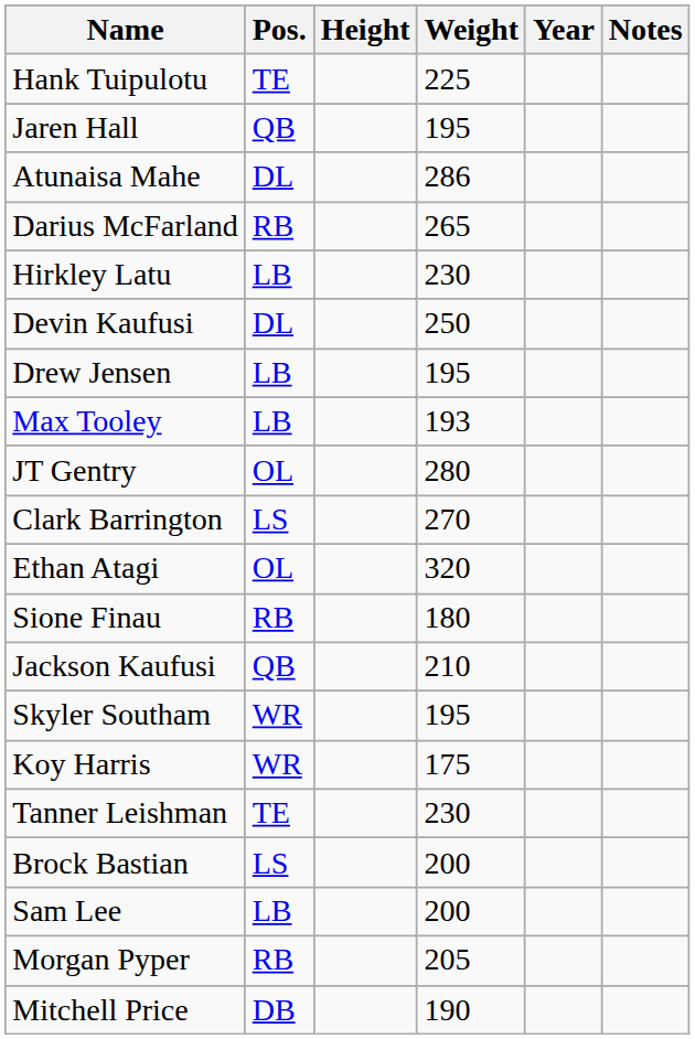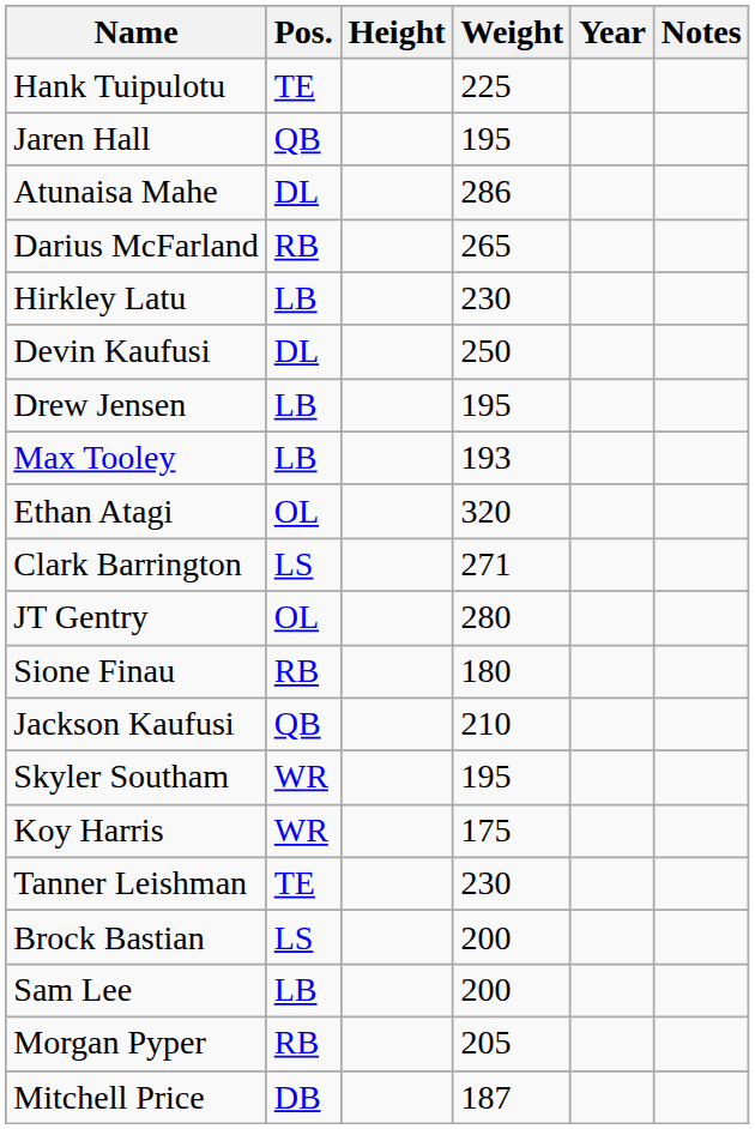rows swapped: JT Gentry <-> Ethan Atagi
Clark Barrington | Weight: 270 -> 271
Mitchell Price | Weight: 190 -> 187
